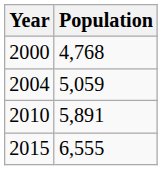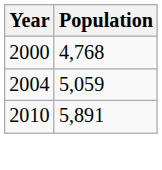- row: 2015 | 6,555
